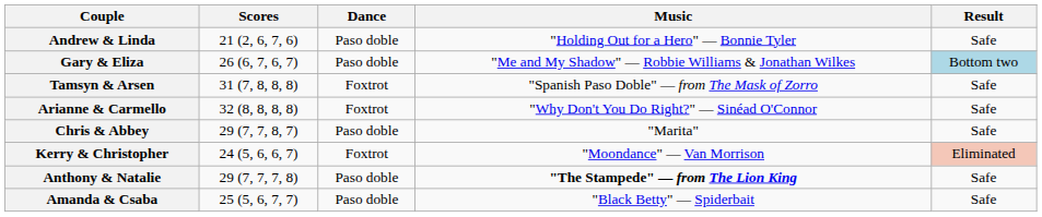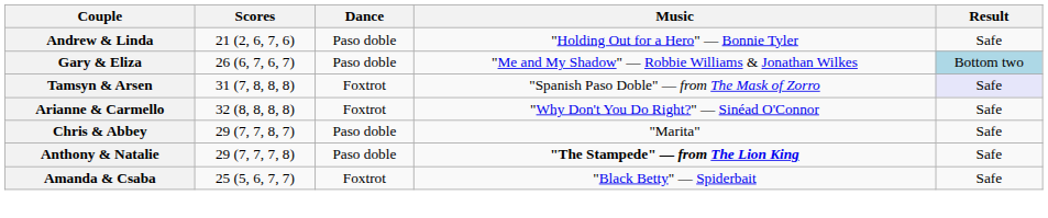Tamsyn & Arsen | Result: no background -> lavender background
- row: Kerry & Christopher | 24 (5, 6, 6, 7) | Foxtrot | "Moondance" — Van Morrison | Eliminated
Amanda & Csaba | Dance: Paso doble -> Foxtrot
